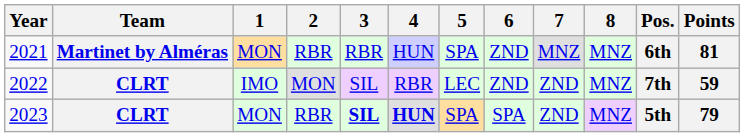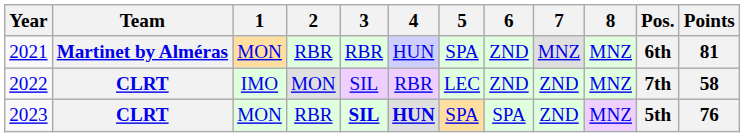2022 | Points: 59 -> 58
2023 | Points: 79 -> 76
